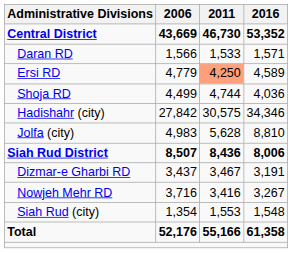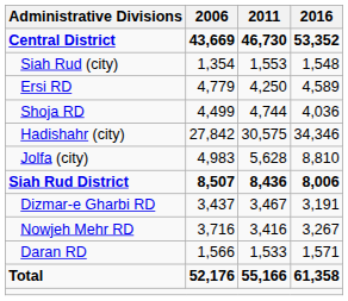rows swapped: Daran RD <-> Siah Rud (city)
Ersi RD | 2011: lightsalmon background -> no background
